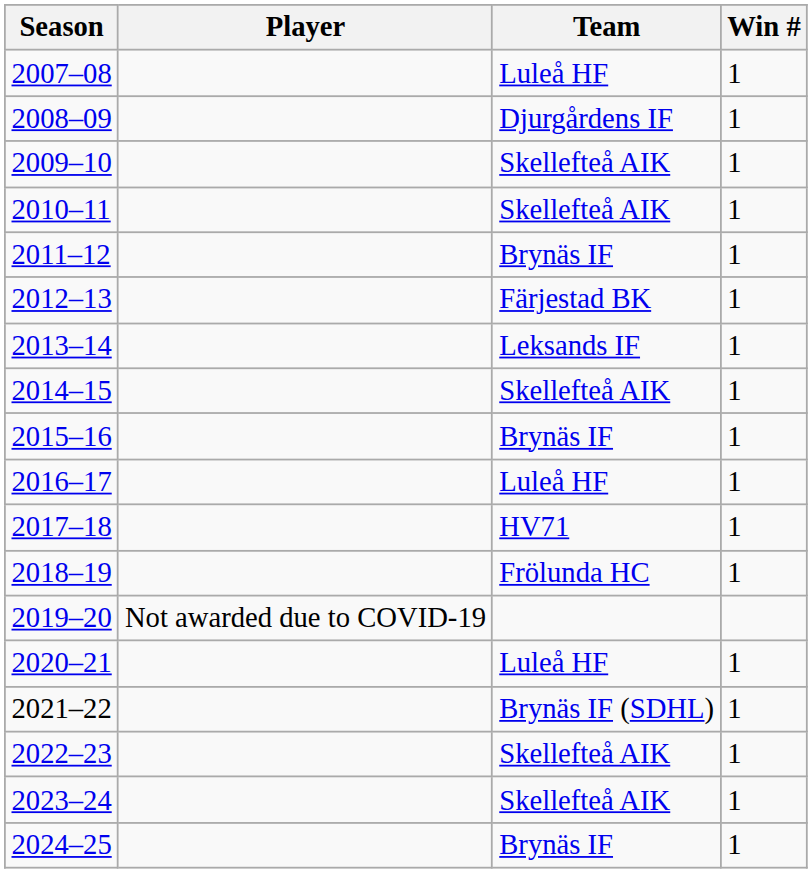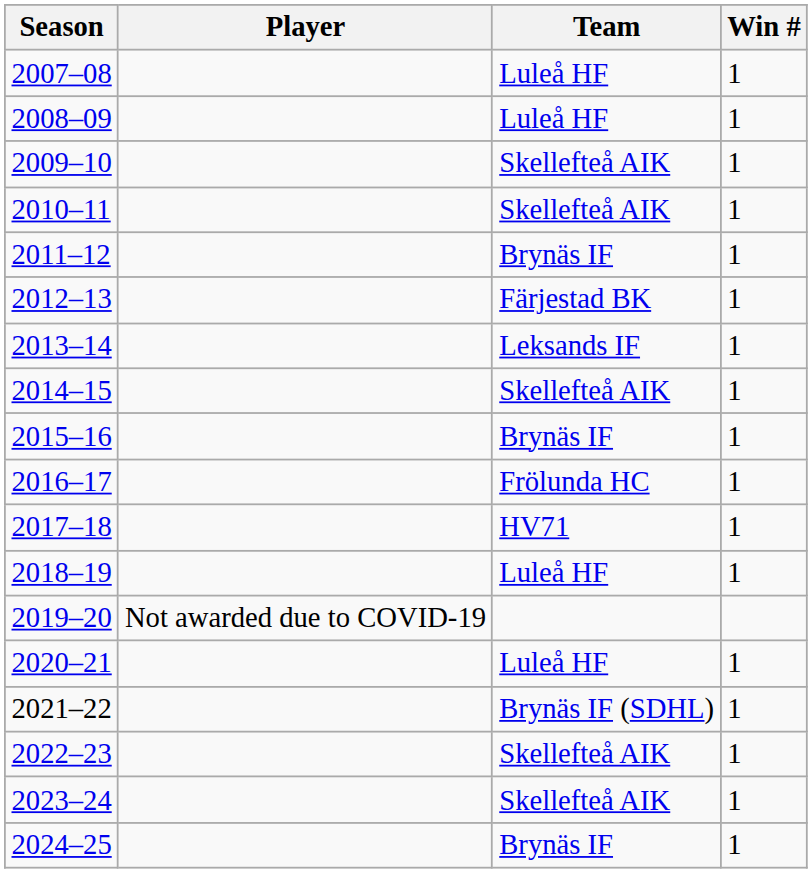2008–09 | Team: Djurgårdens IF -> Luleå HF
2016–17 | Team: Luleå HF -> Frölunda HC
2018–19 | Team: Frölunda HC -> Luleå HF
